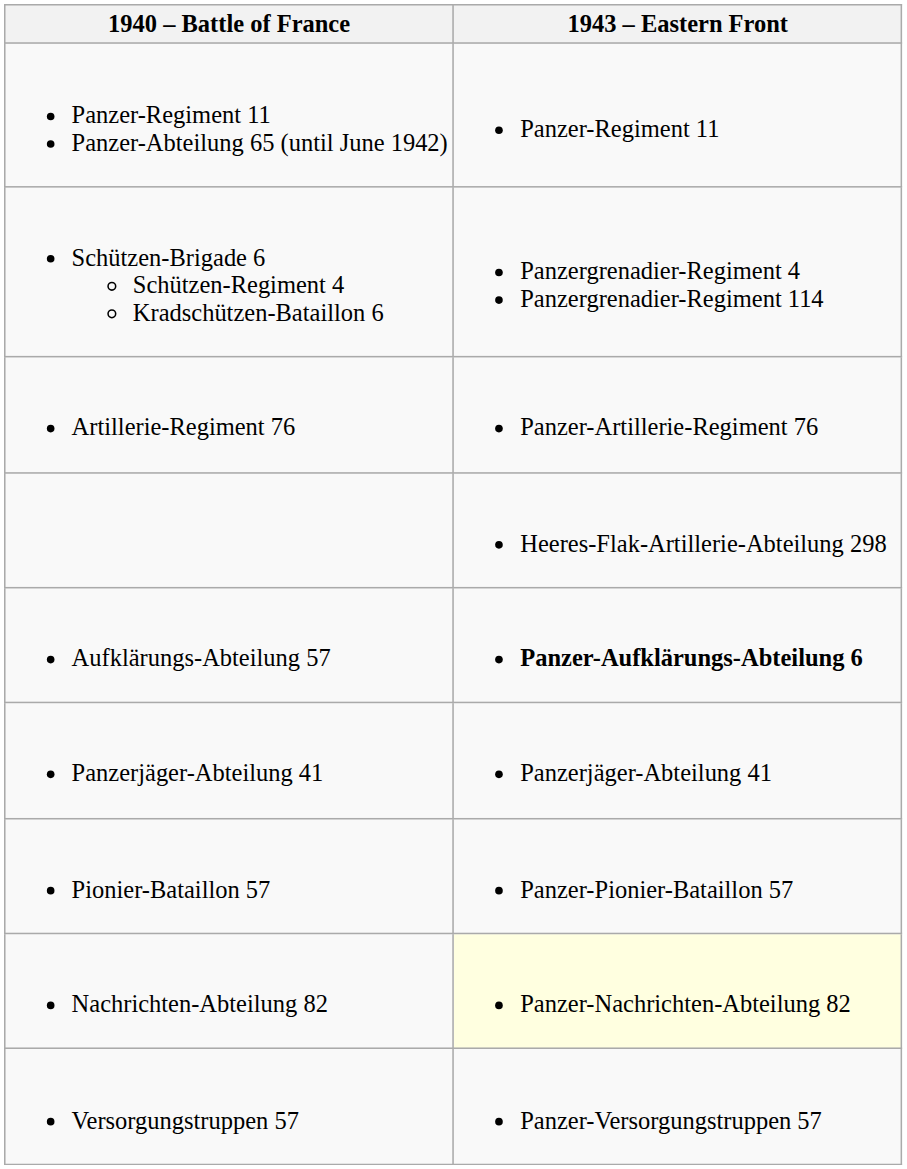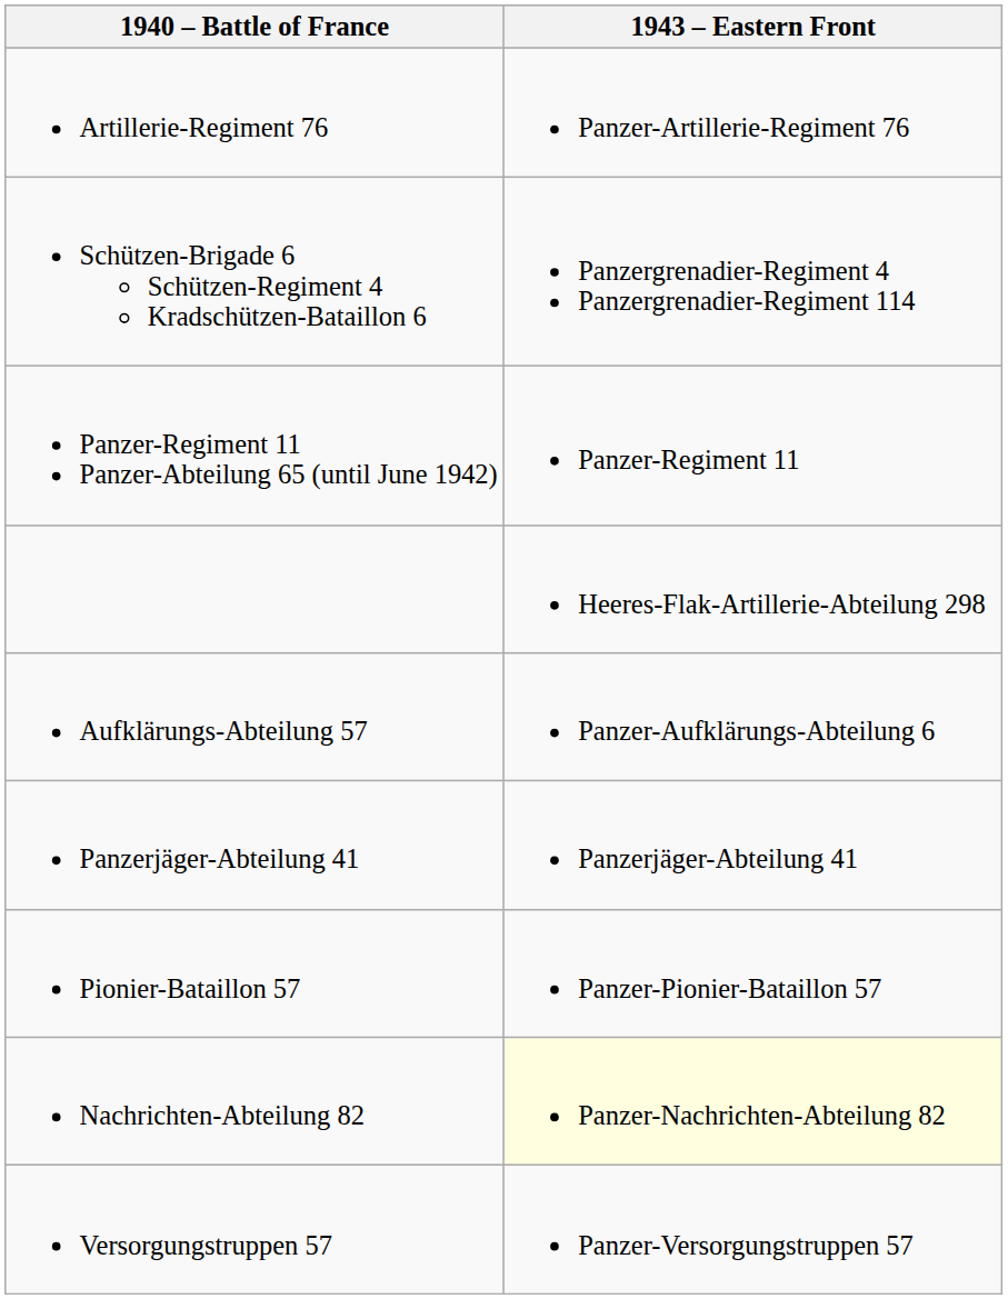rows swapped: Panzer-Regiment 11 Panzer-Abteilung 65 (until June 1942) <-> Artillerie-Regiment 76
Aufklärungs-Abteilung 57 | 1943 – Eastern Front: bold -> normal
